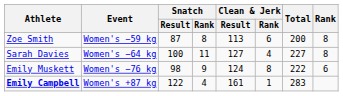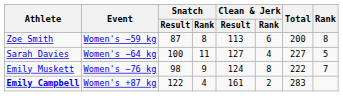Sarah Davies | Rank: 8 -> 5
Emily Muskett | Rank: 6 -> 7
Emily Campbell | Clean & Jerk / Rank: 1 -> 2
